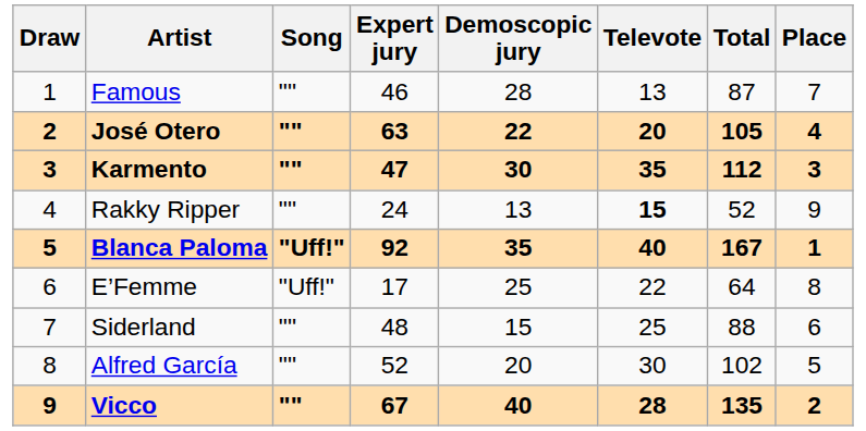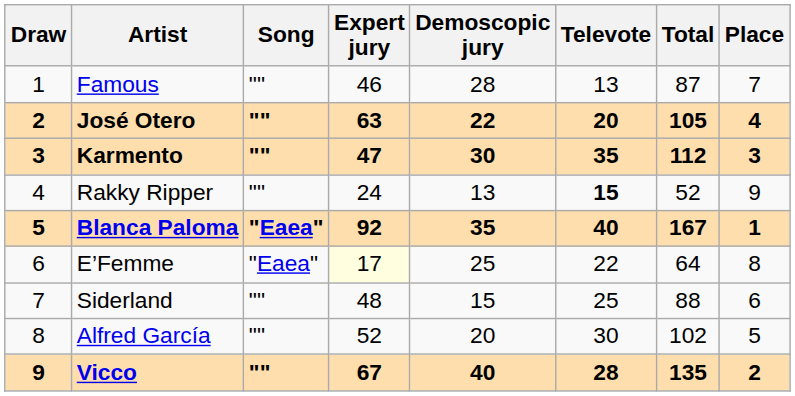Blanca Paloma | Song: "Uff!" -> "Eaea"
E’Femme | Song: "Uff!" -> "Eaea"
E’Femme | Expert jury: no background -> lightyellow background
